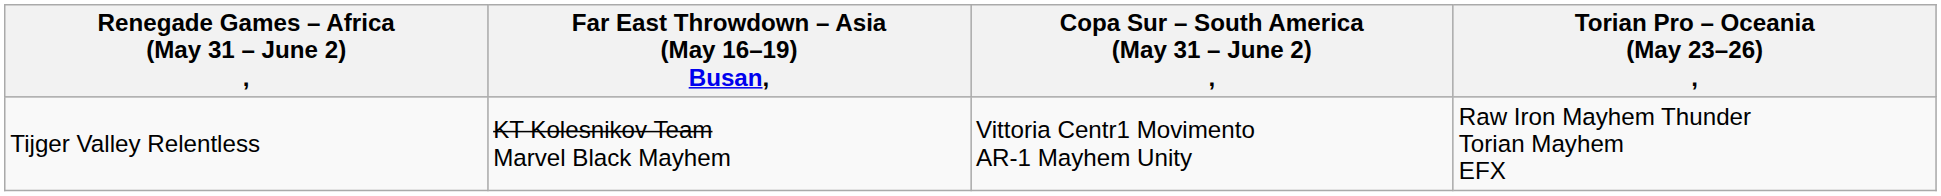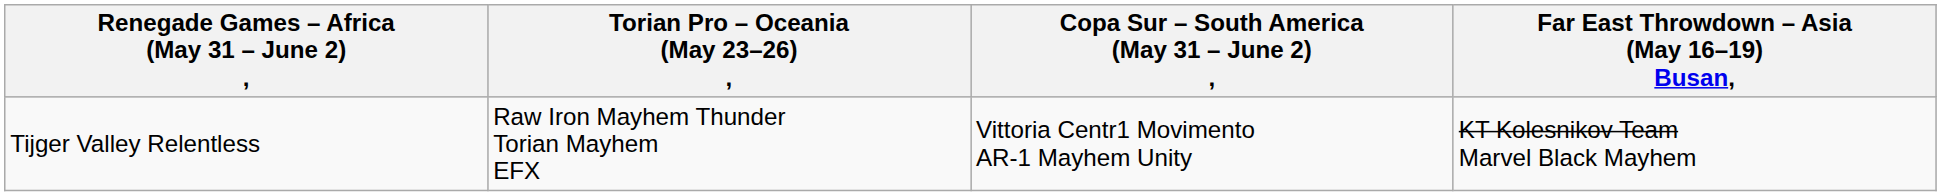columns swapped: Torian Pro – Oceania (May 23–26) , <-> Far East Throwdown – Asia (May 16–19) Busan,
